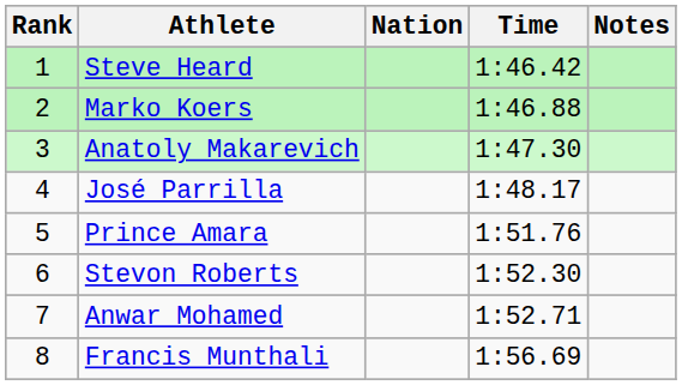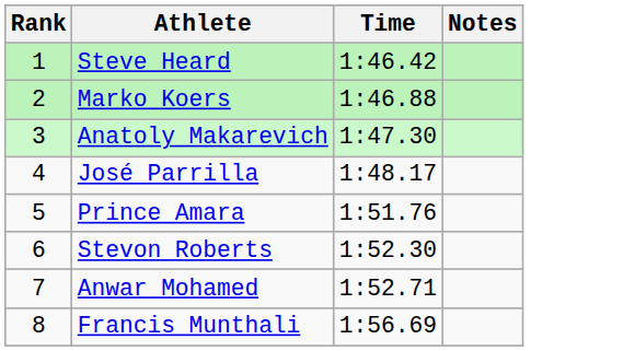- column: Nation
